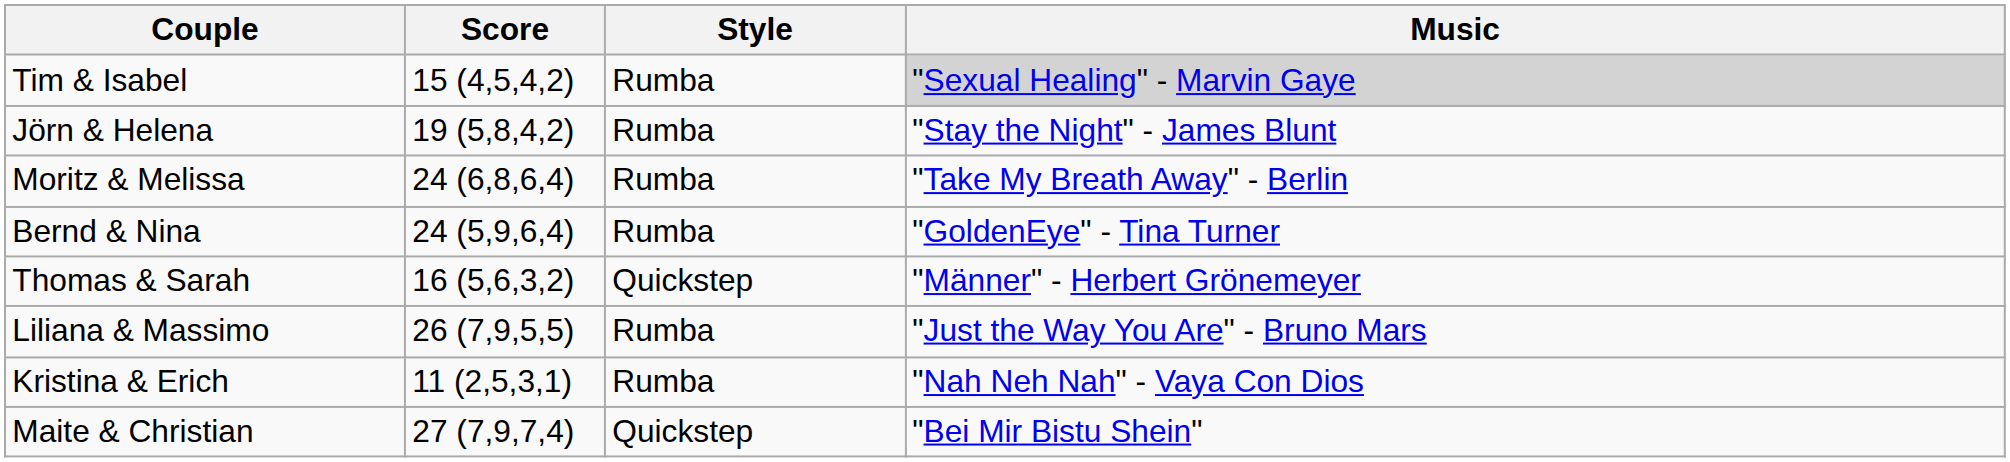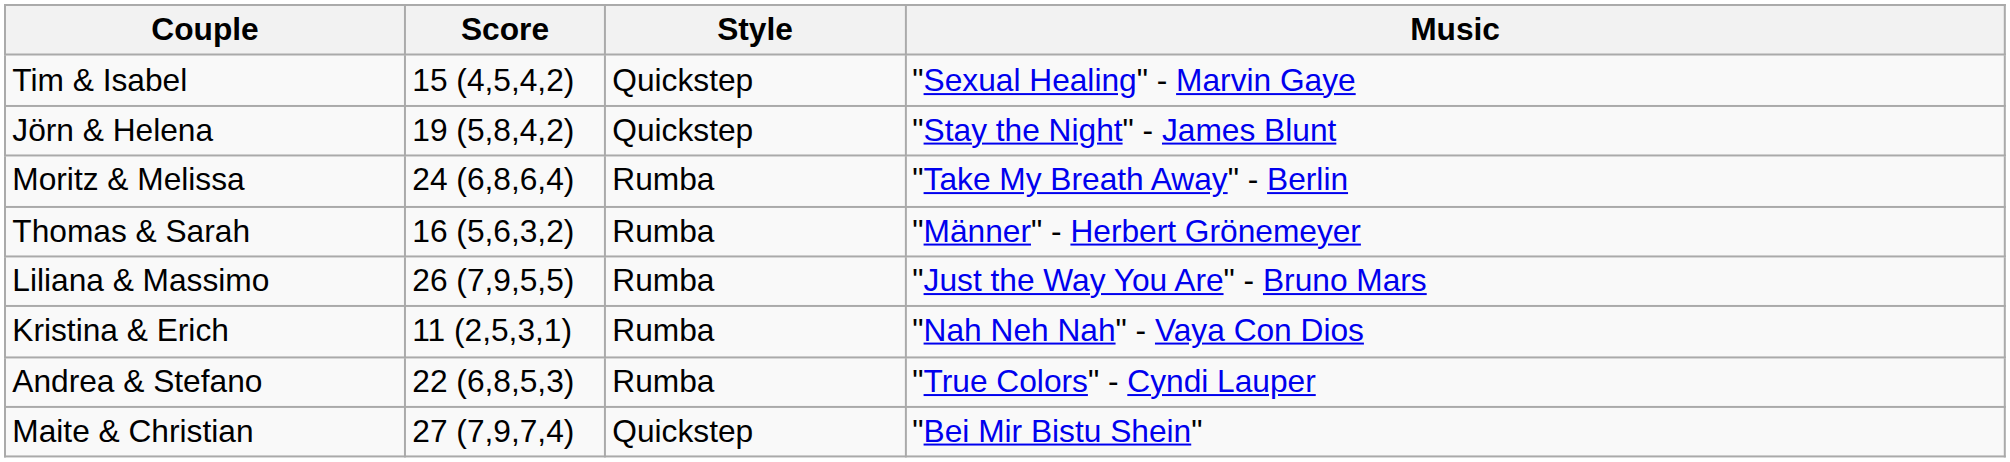Tim & Isabel | Style: Rumba -> Quickstep
Tim & Isabel | Music: lightgrey background -> no background
Jörn & Helena | Style: Rumba -> Quickstep
- row: Bernd & Nina | 24 (5,9,6,4) | Rumba | "GoldenEye" - Tina Turner
Thomas & Sarah | Style: Quickstep -> Rumba
+ row: Andrea & Stefano | 22 (6,8,5,3) | Rumba | "True Colors" - Cyndi Lauper
